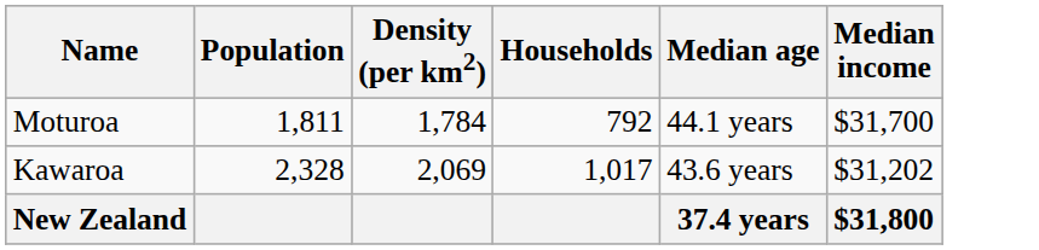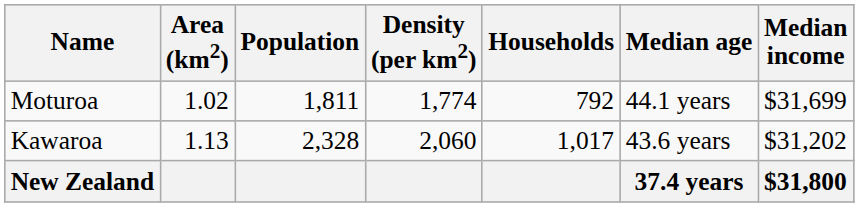+ column: Area (km2) | 1.02 | 1.13
Moturoa | Density (per km2): 1,784 -> 1,774
Moturoa | Median income: $31,700 -> $31,699
Kawaroa | Density (per km2): 2,069 -> 2,060
